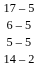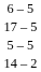rows swapped: 6 – 5 <-> 17 – 5
